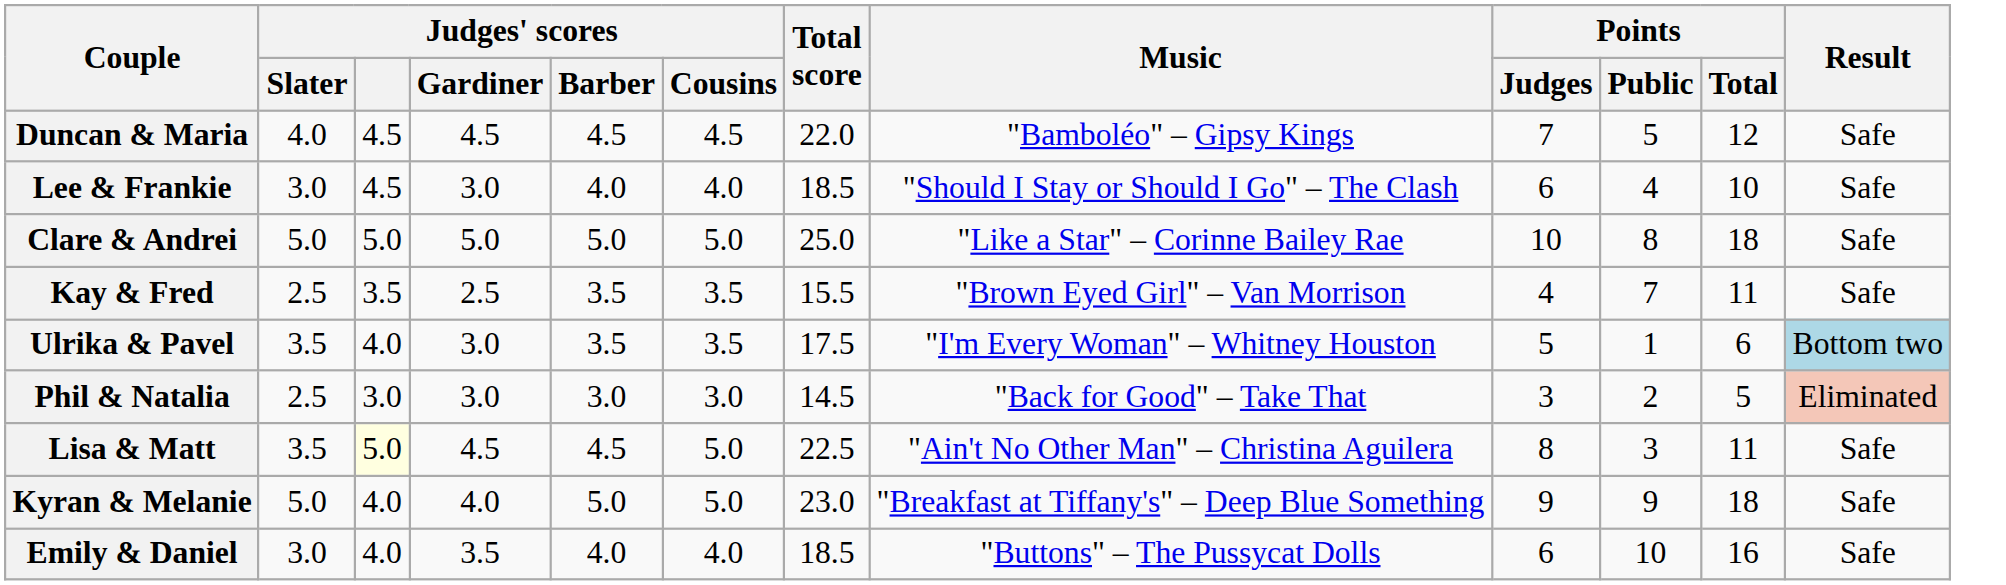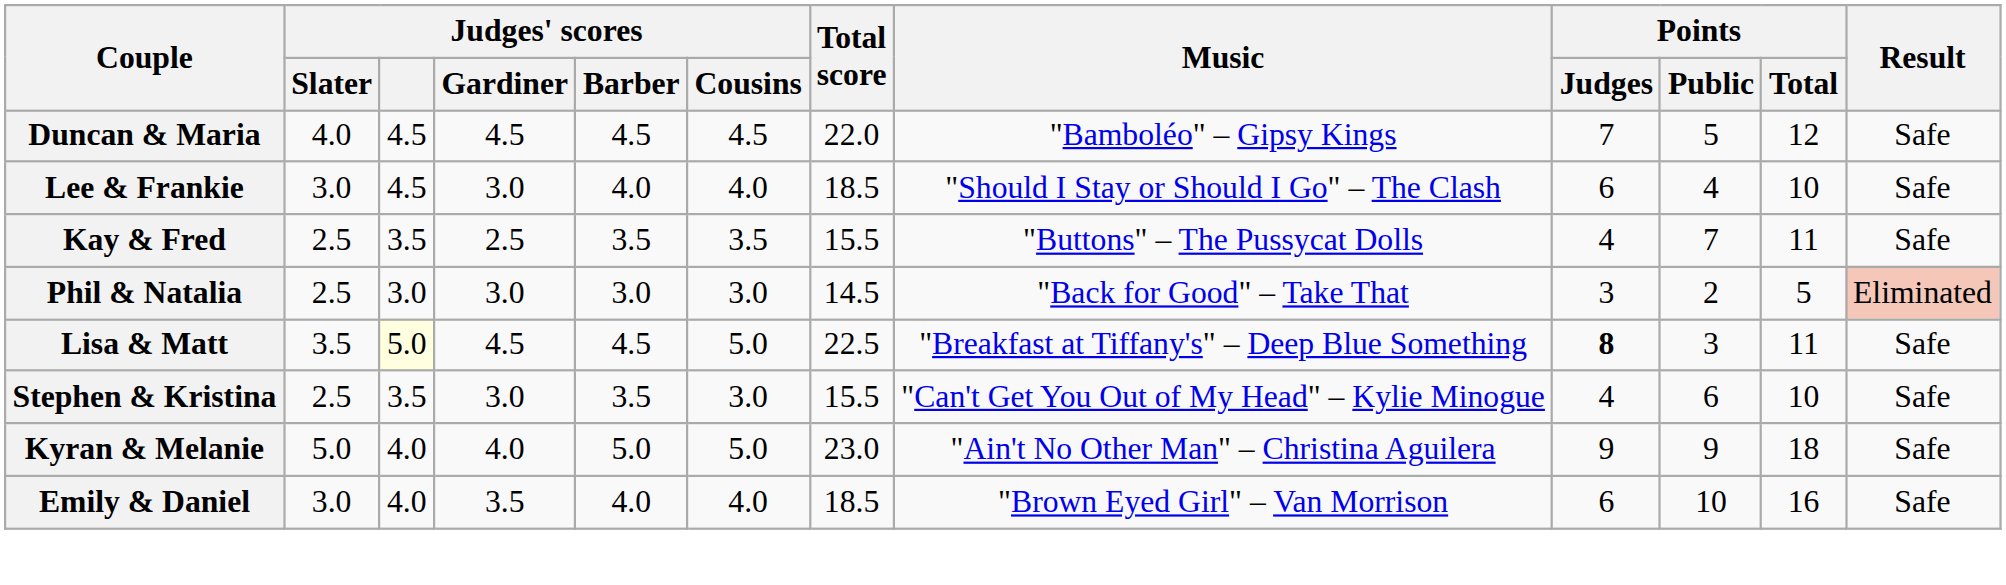- row: Clare & Andrei | 5.0 | 5.0 | 5.0 | 5.0 | 5.0 | 25.0 | "Like a Star" – Corinne Bailey Rae | 10 | 8 | 18 | Safe
Kay & Fred | Music: "Brown Eyed Girl" – Van Morrison -> "Buttons" – The Pussycat Dolls
- row: Ulrika & Pavel | 3.5 | 4.0 | 3.0 | 3.5 | 3.5 | 17.5 | "I'm Every Woman" – Whitney Houston | 5 | 1 | 6 | Bottom two
Lisa & Matt | Music: "Ain't No Other Man" – Christina Aguilera -> "Breakfast at Tiffany's" – Deep Blue Something
Lisa & Matt | Points / Judges: normal -> bold
+ row: Stephen & Kristina | 2.5 | 3.5 | 3.0 | 3.5 | 3.0 | 15.5 | "Can't Get You Out of My Head" – Kylie Minogue | 4 | 6 | 10 | Safe
Kyran & Melanie | Music: "Breakfast at Tiffany's" – Deep Blue Something -> "Ain't No Other Man" – Christina Aguilera
Emily & Daniel | Music: "Buttons" – The Pussycat Dolls -> "Brown Eyed Girl" – Van Morrison
